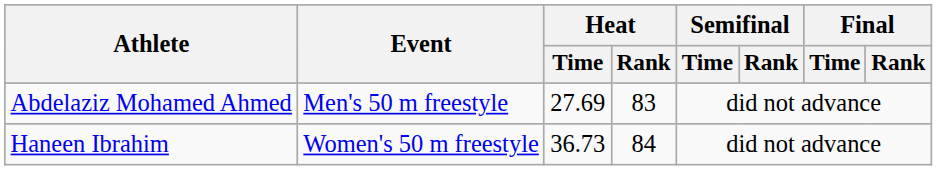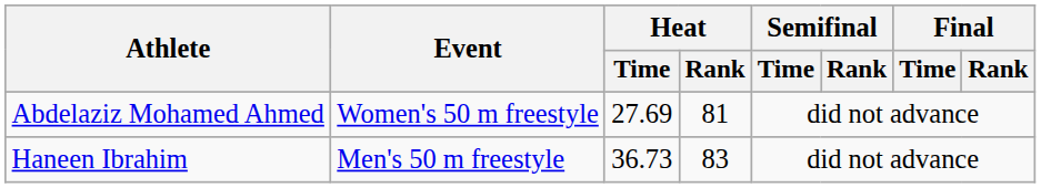Abdelaziz Mohamed Ahmed | Event: Men's 50 m freestyle -> Women's 50 m freestyle
Abdelaziz Mohamed Ahmed | Heat / Rank: 83 -> 81
Haneen Ibrahim | Event: Women's 50 m freestyle -> Men's 50 m freestyle
Haneen Ibrahim | Heat / Rank: 84 -> 83
